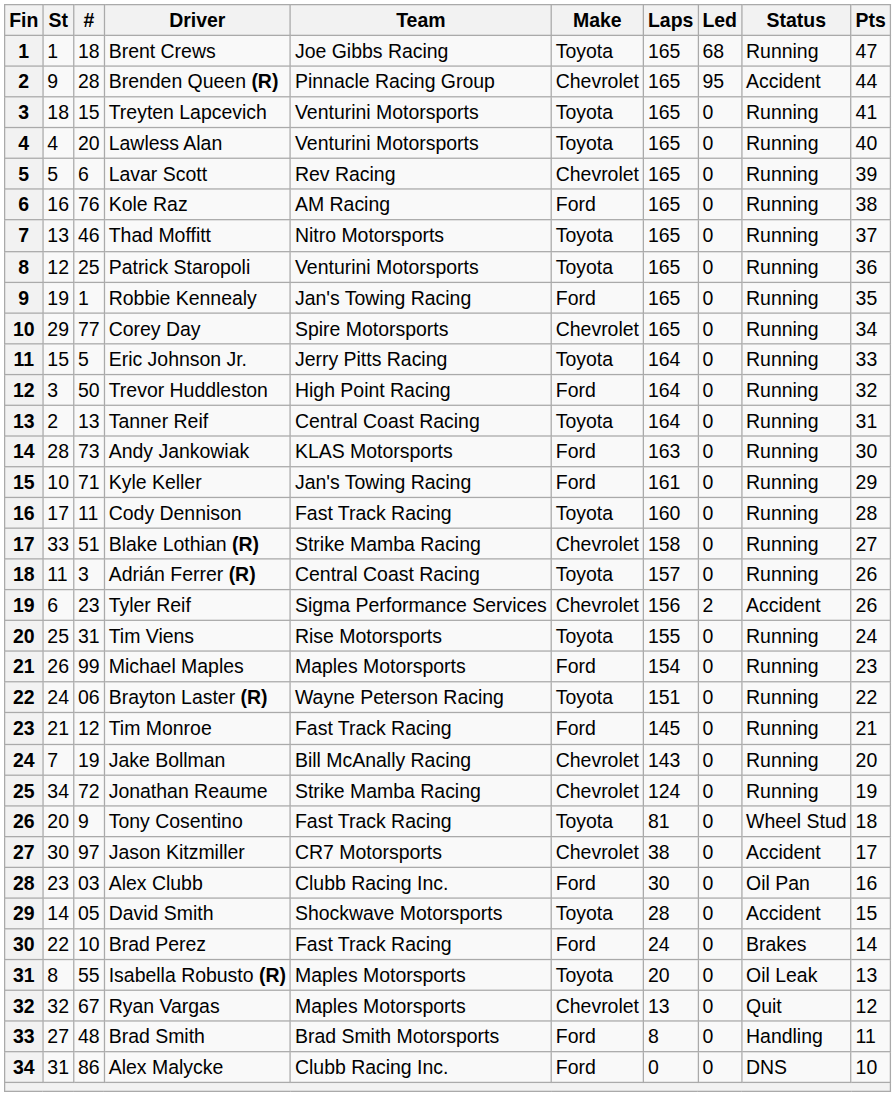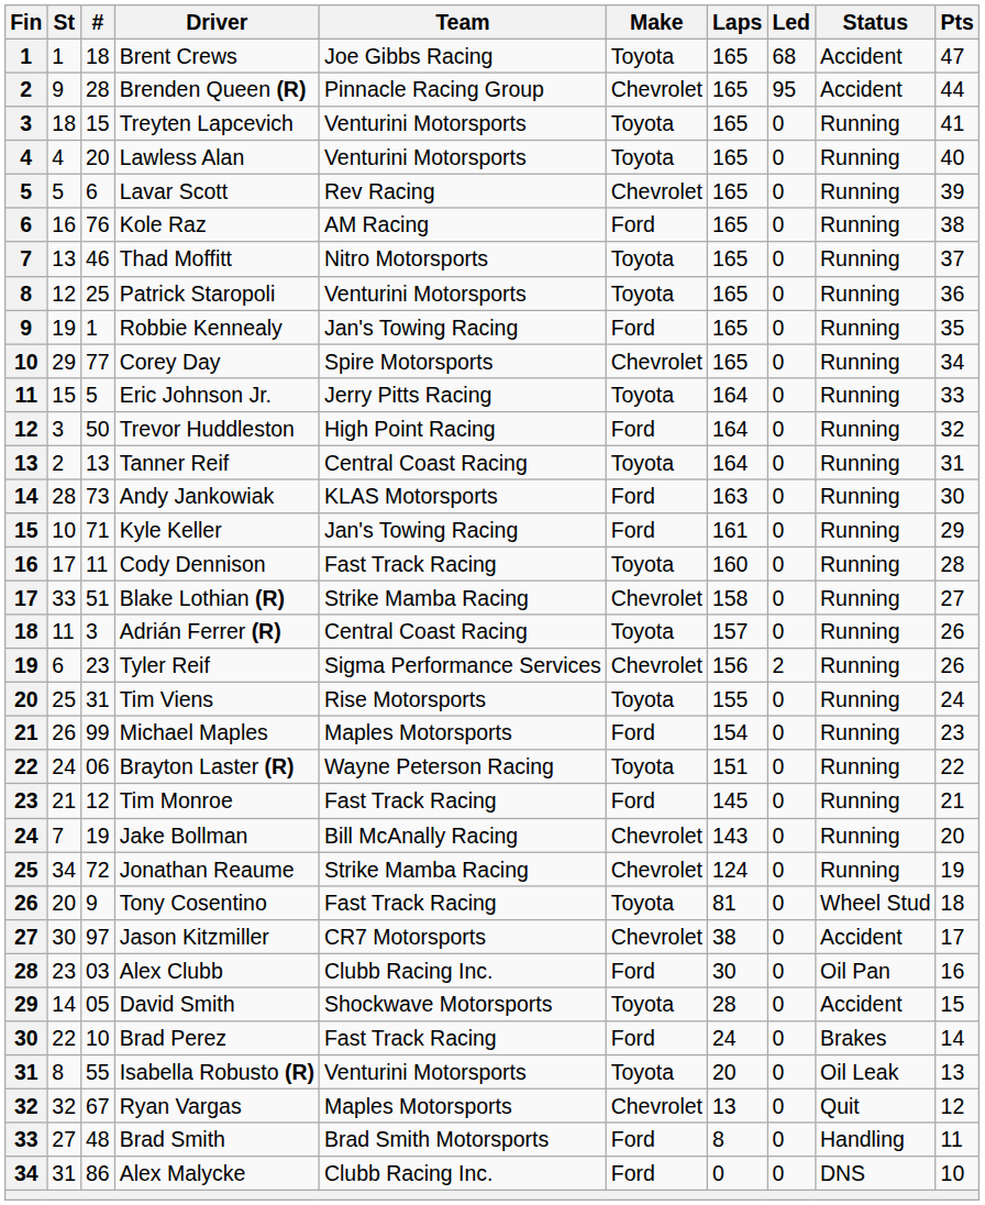Brent Crews | Status: Running -> Accident
Tyler Reif | Status: Accident -> Running
Isabella Robusto (R) | Team: Maples Motorsports -> Venturini Motorsports
